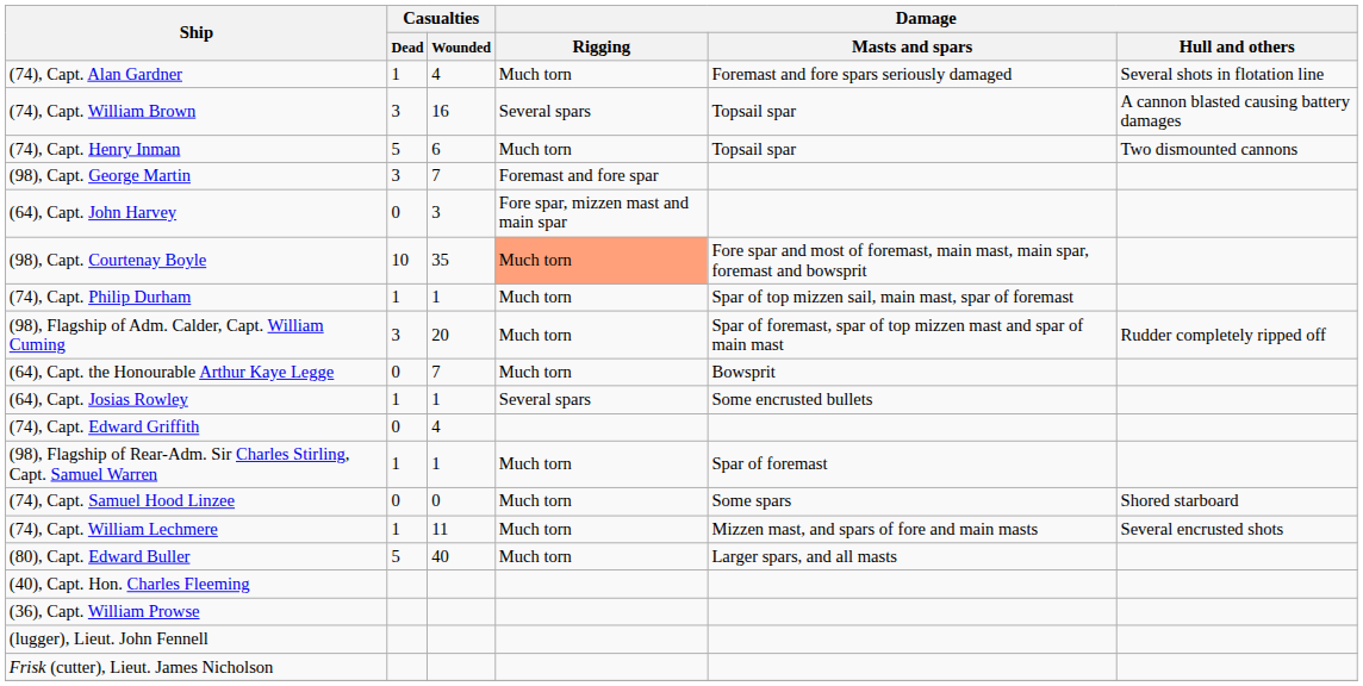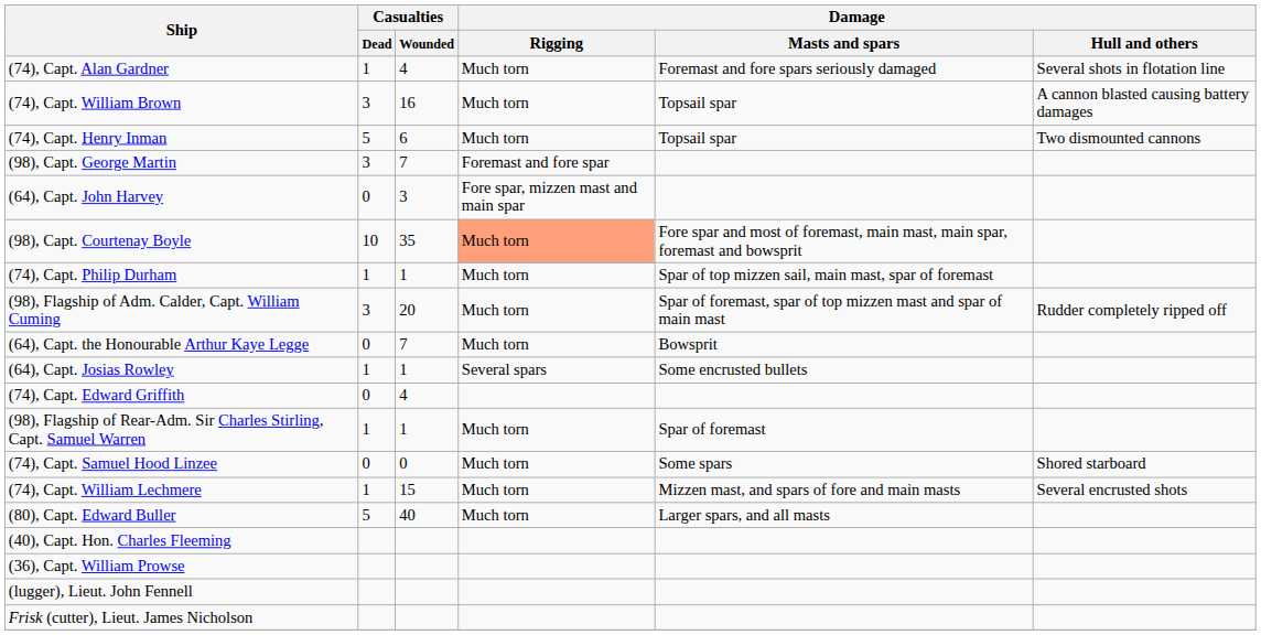(74), Capt. William Brown | Damage / Rigging: Several spars -> Much torn
(74), Capt. William Lechmere | Casualties / Wounded: 11 -> 15
